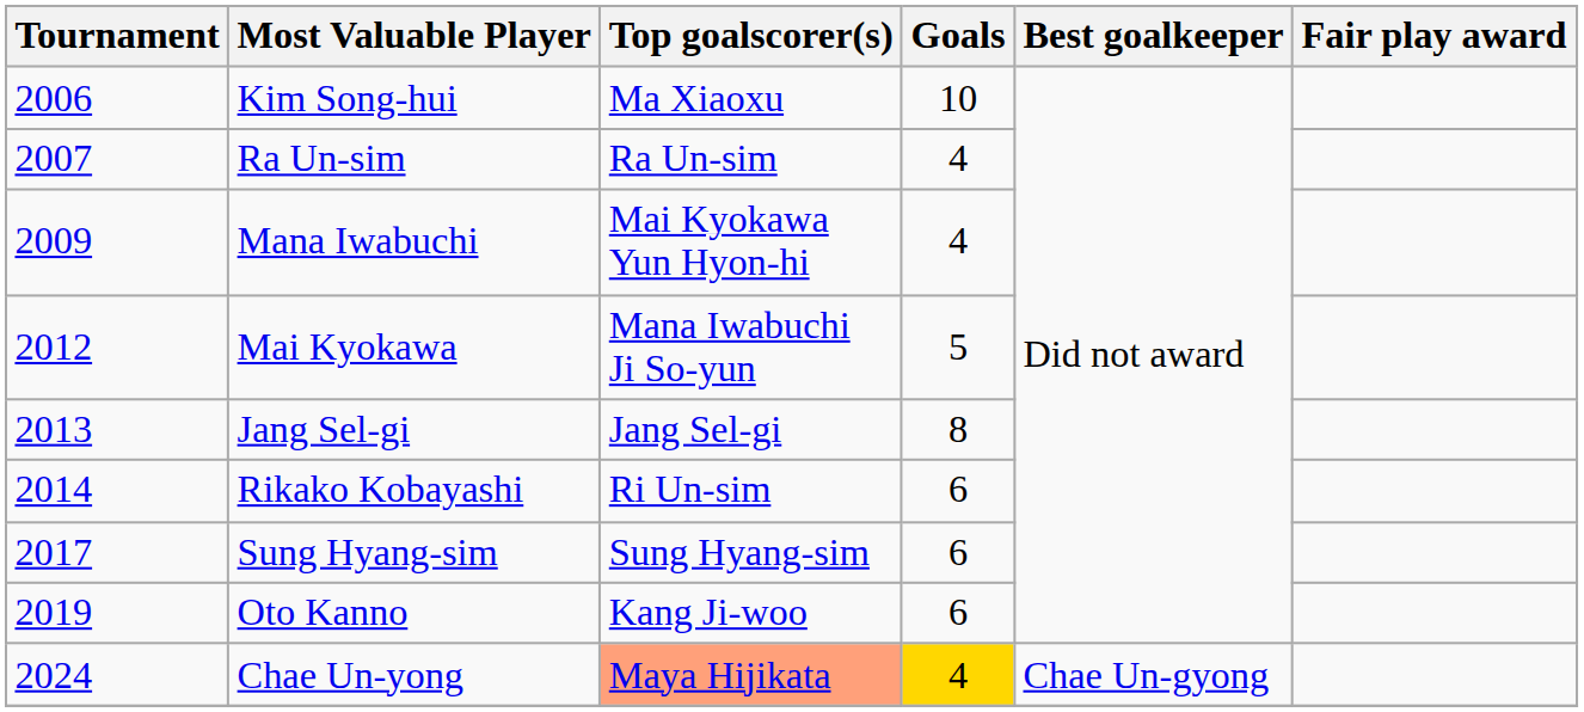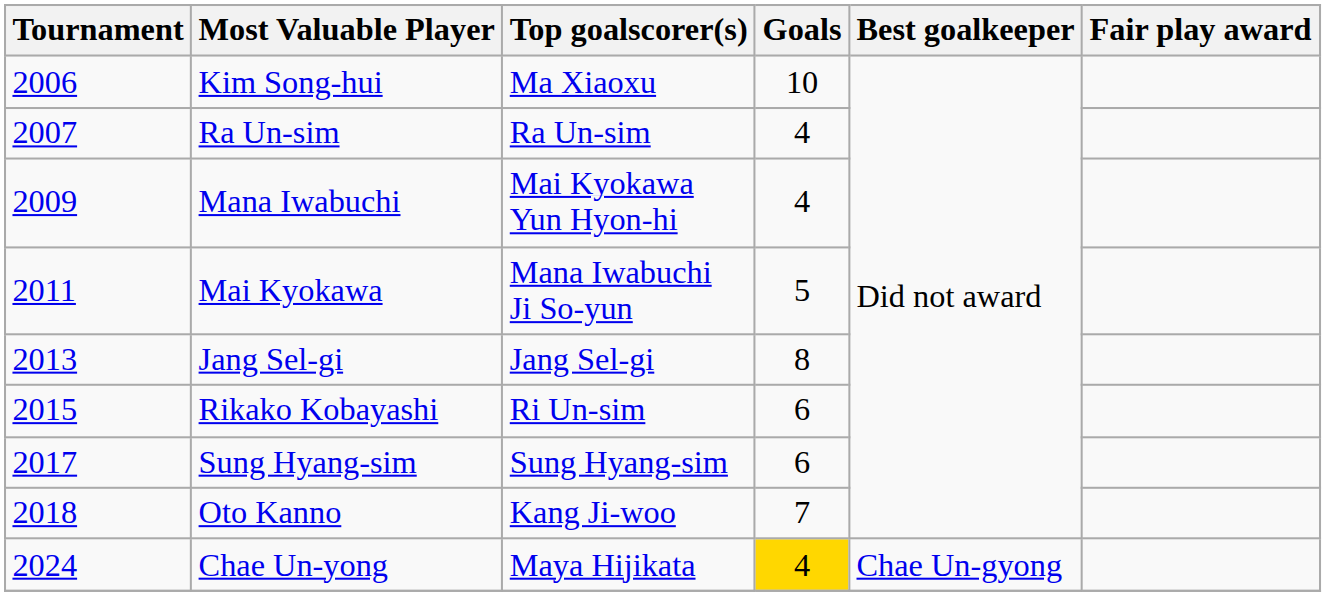Mai Kyokawa | Tournament: 2012 -> 2011
Rikako Kobayashi | Tournament: 2014 -> 2015
Oto Kanno | Tournament: 2019 -> 2018
Oto Kanno | Goals: 6 -> 7
Chae Un-yong | Top goalscorer(s): lightsalmon background -> no background
